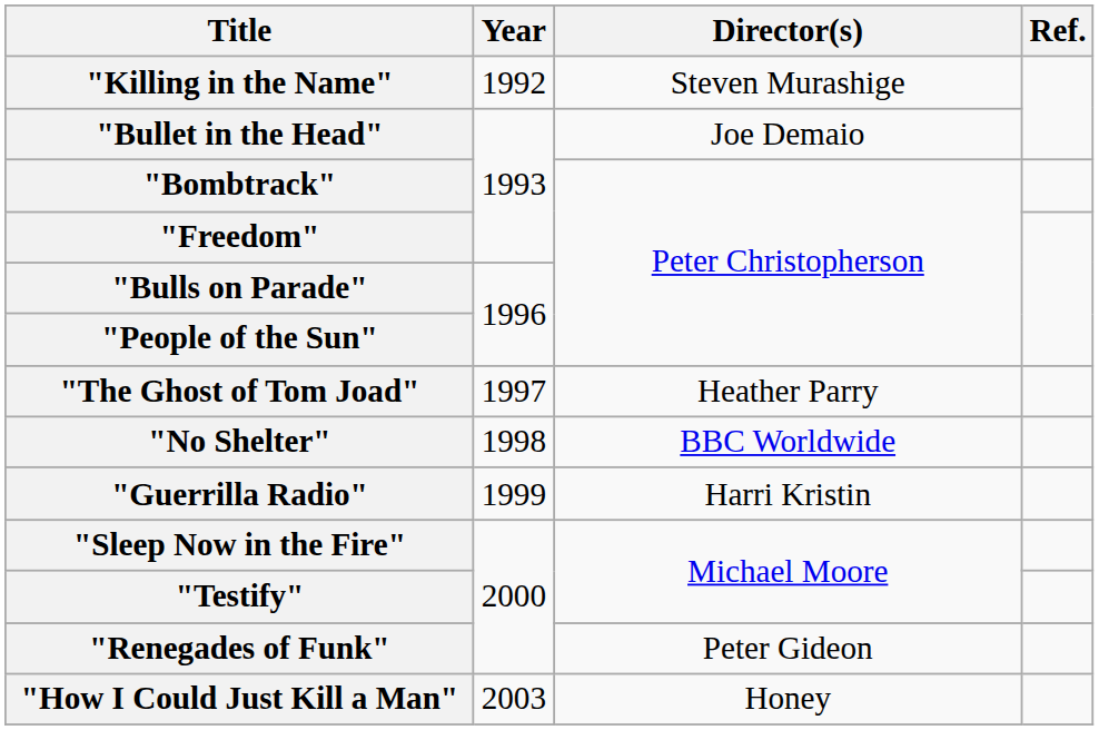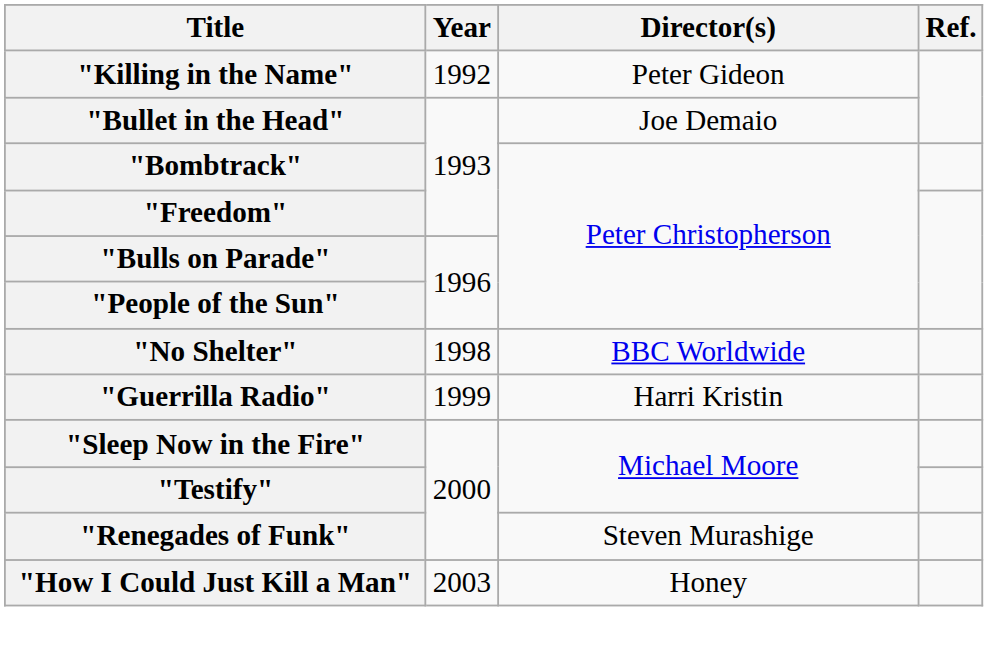"Killing in the Name" | Director(s): Steven Murashige -> Peter Gideon
- row: "The Ghost of Tom Joad" | 1997 | Heather Parry
"Renegades of Funk" | Director(s): Peter Gideon -> Steven Murashige
